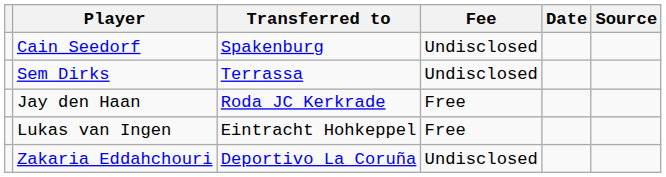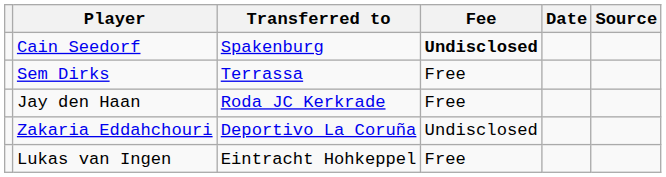Cain Seedorf | Fee: normal -> bold
Sem Dirks | Fee: Undisclosed -> Free
rows swapped: Lukas van Ingen <-> Zakaria Eddahchouri
